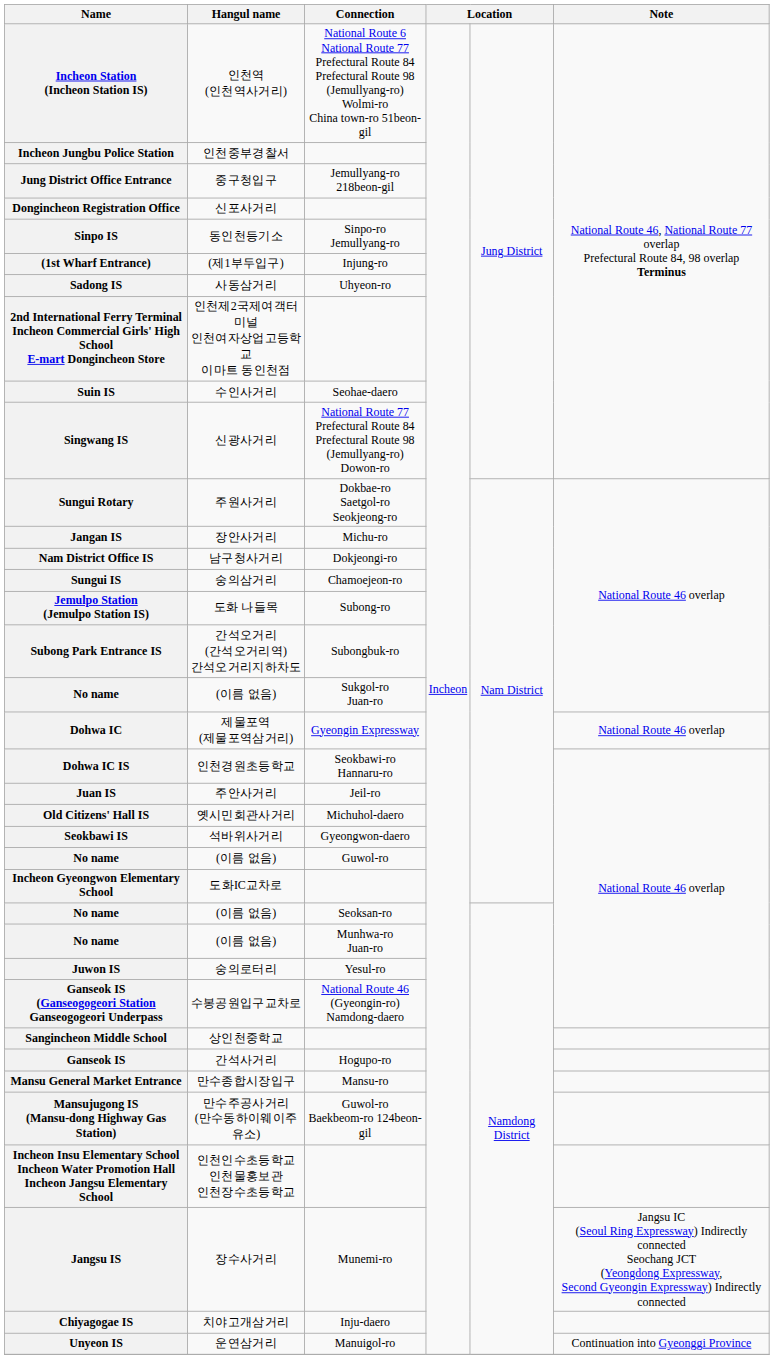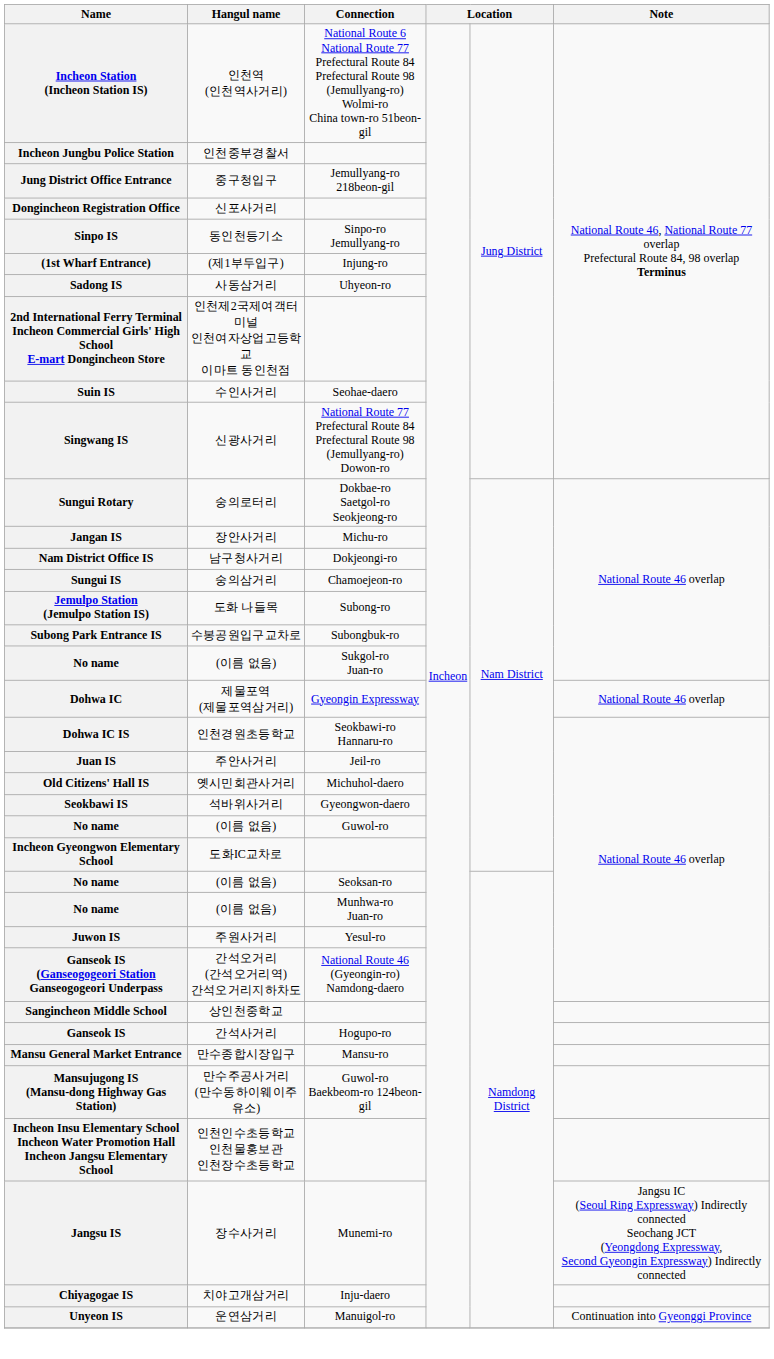Sungui Rotary | Hangul name: 주원사거리 -> 숭의로터리
Subong Park Entrance IS | Hangul name: 간석오거리 (간석오거리역) 간석오거리지하차도 -> 수봉공원입구교차로
Juwon IS | Hangul name: 숭의로터리 -> 주원사거리
Ganseok IS (Ganseogogeori Station Ganseogogeori Underpass | Hangul name: 수봉공원입구교차로 -> 간석오거리 (간석오거리역) 간석오거리지하차도
